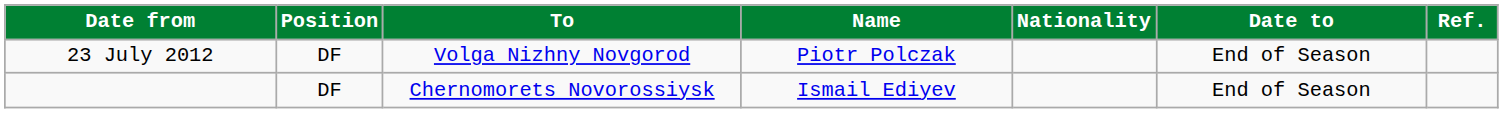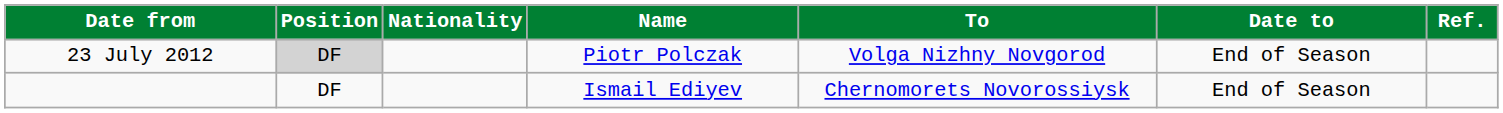columns swapped: Nationality <-> To
23 July 2012 | Position: no background -> lightgrey background
